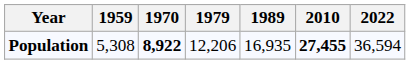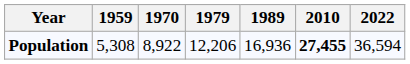Population | 1970: bold -> normal
Population | 1989: 16,935 -> 16,936
